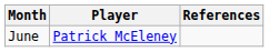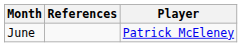columns swapped: Player <-> References
